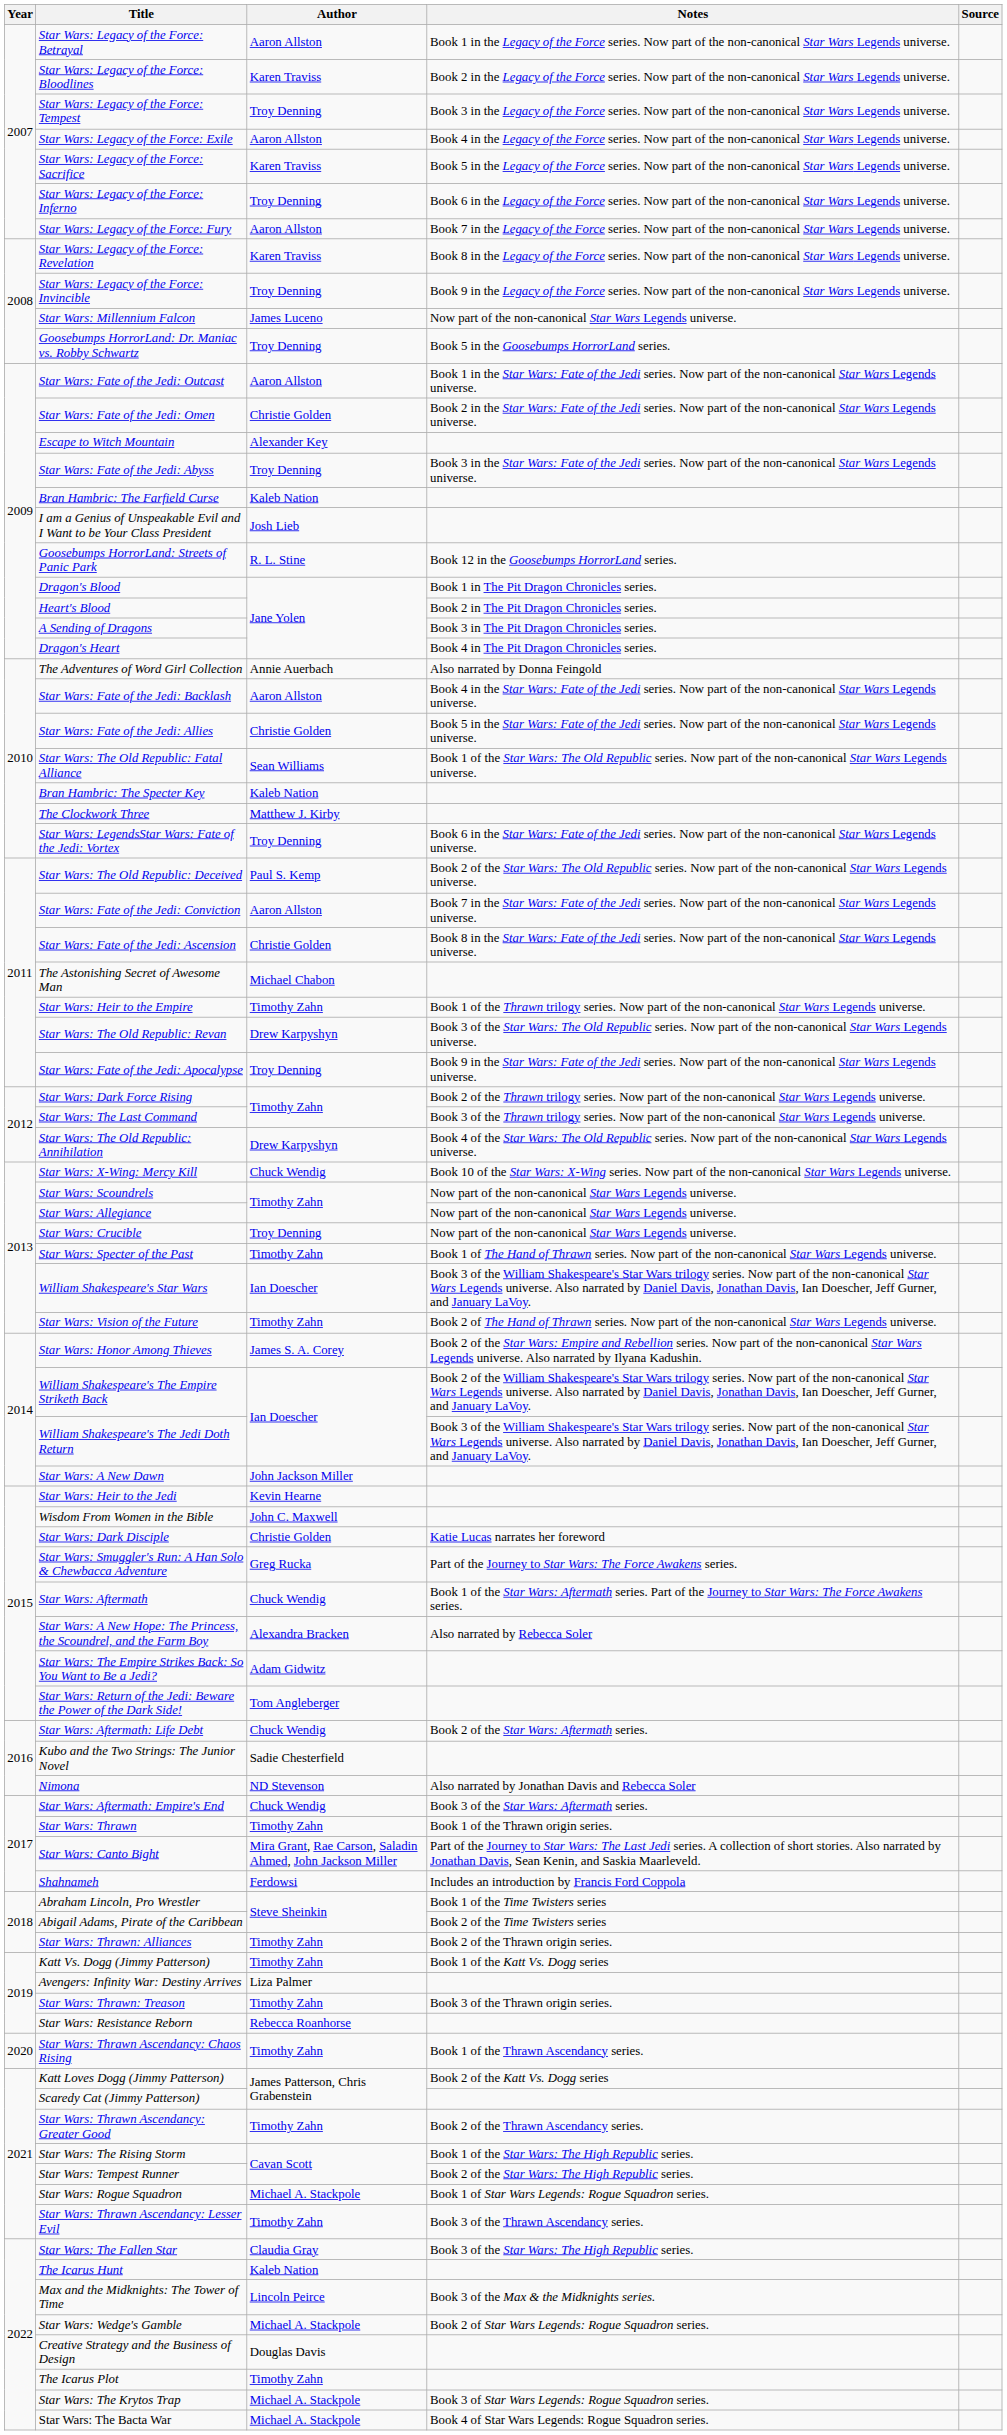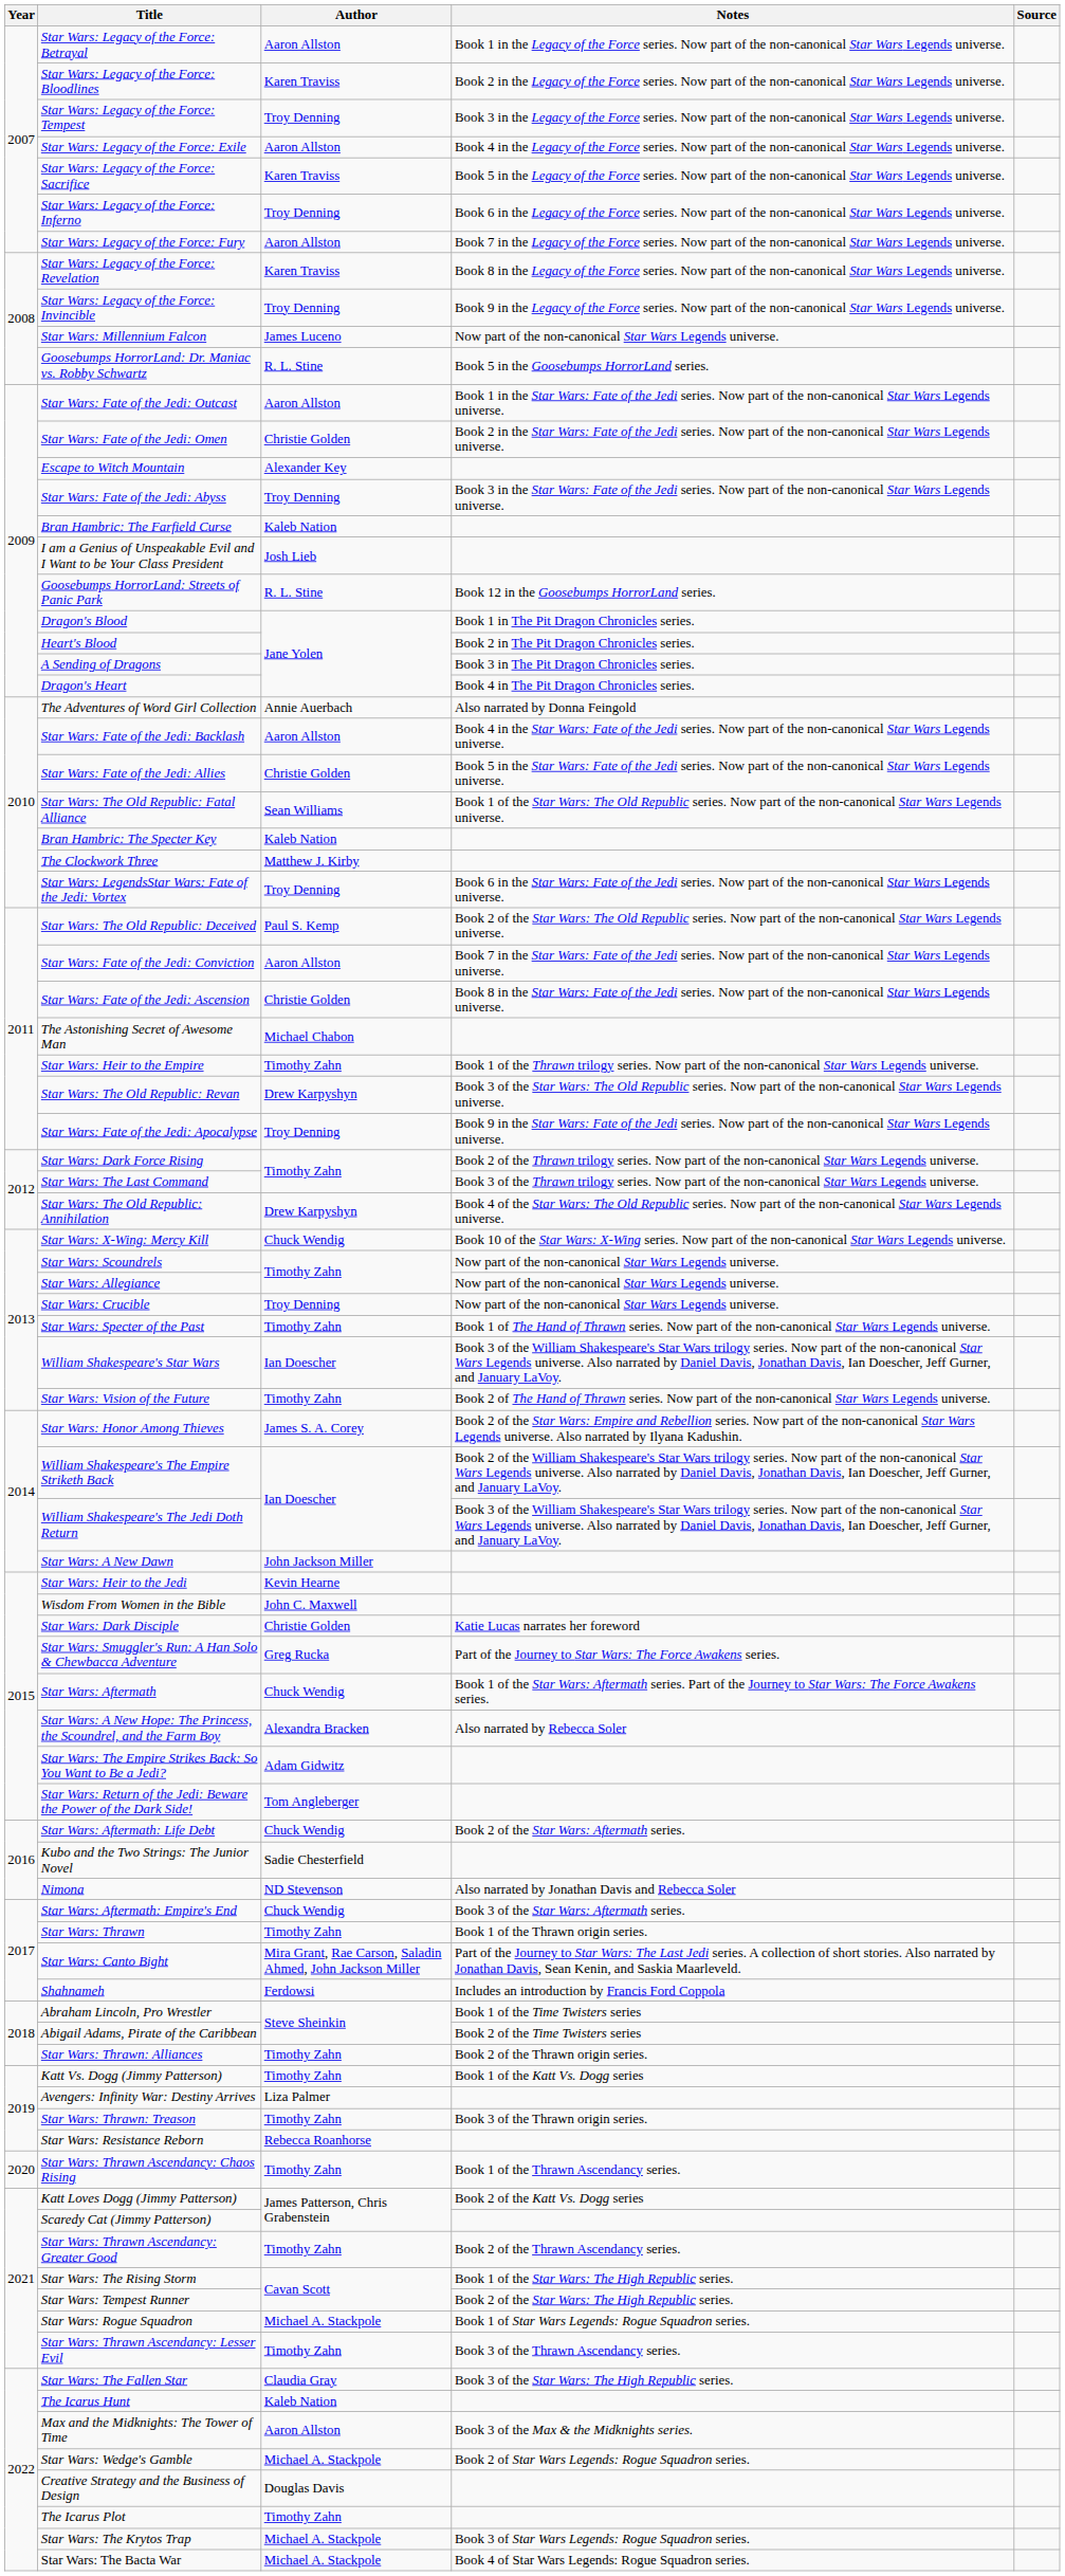Goosebumps HorrorLand: Dr. Maniac vs. Robby Schwartz | Author: Troy Denning -> R. L. Stine
Max and the Midknights: The Tower of Time | Author: Lincoln Peirce -> Aaron Allston
